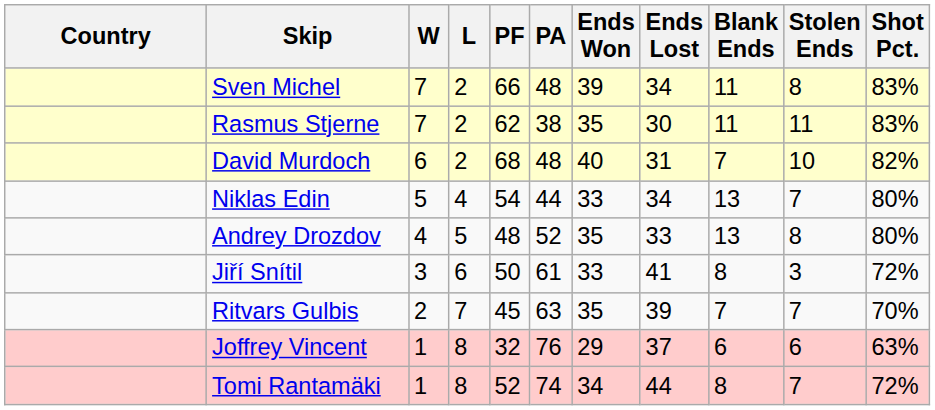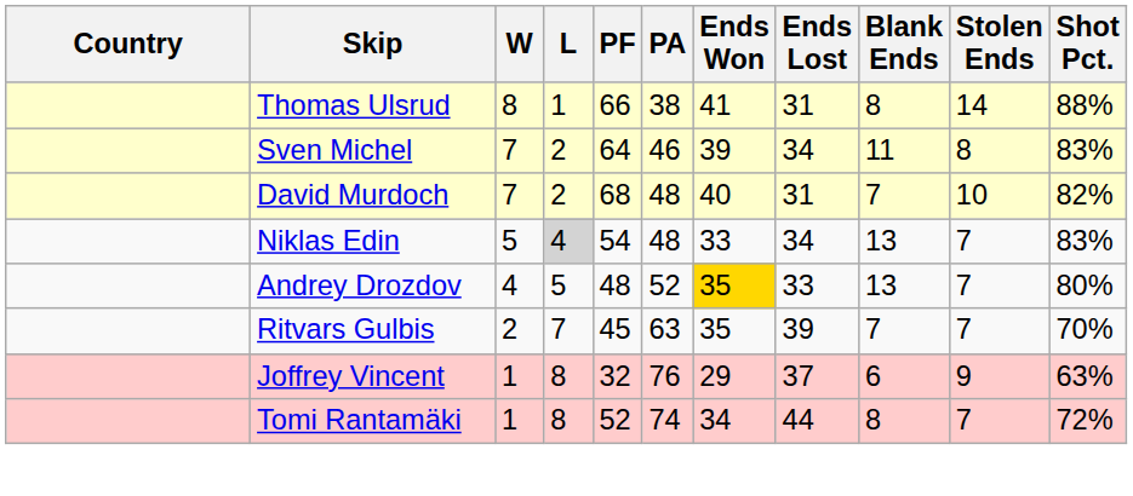+ row: Thomas Ulsrud | 8 | 1 | 66 | 38 | 41 | 31 | 8 | 14 | 88%
Sven Michel | PF: 66 -> 64
Sven Michel | PA: 48 -> 46
- row: Rasmus Stjerne | 7 | 2 | 62 | 38 | 35 | 30 | 11 | 11 | 83%
David Murdoch | W: 6 -> 7
Niklas Edin | L: no background -> lightgrey background
Niklas Edin | PA: 44 -> 48
Niklas Edin | Shot Pct.: 80% -> 83%
Andrey Drozdov | Ends Won: no background -> gold background
Andrey Drozdov | Stolen Ends: 8 -> 7
- row: Jiří Snítil | 3 | 6 | 50 | 61 | 33 | 41 | 8 | 3 | 72%
Joffrey Vincent | Stolen Ends: 6 -> 9
